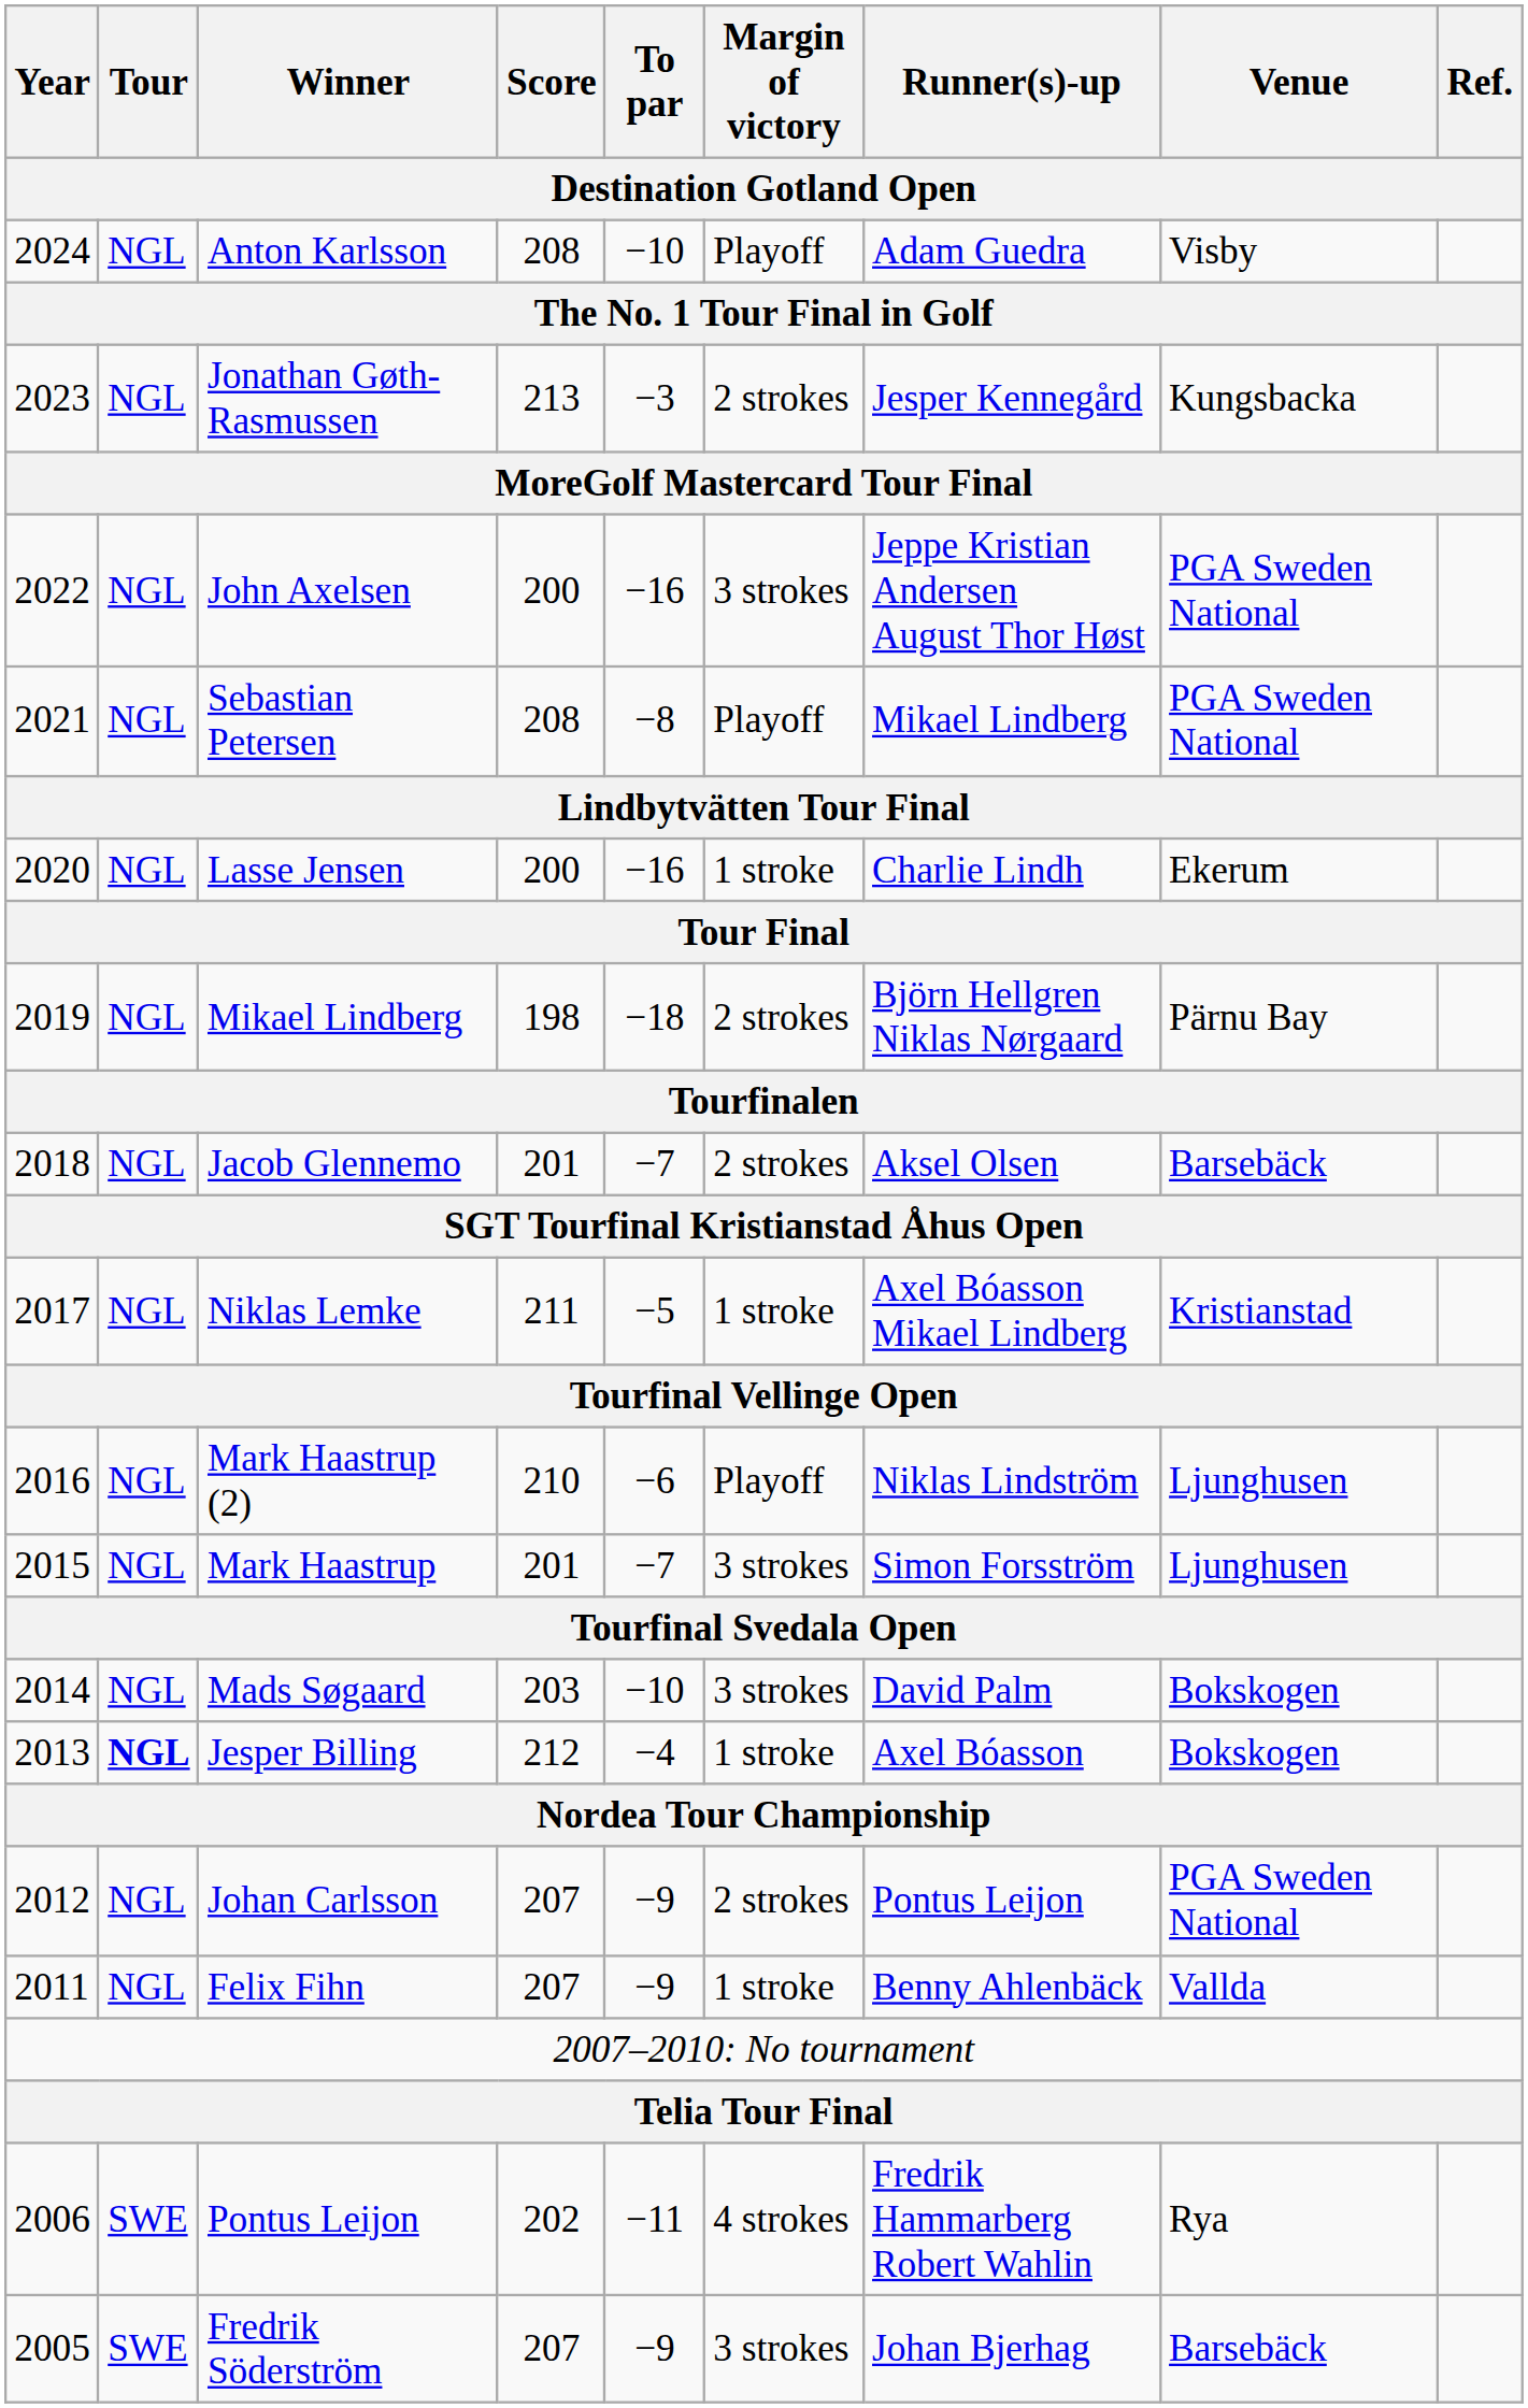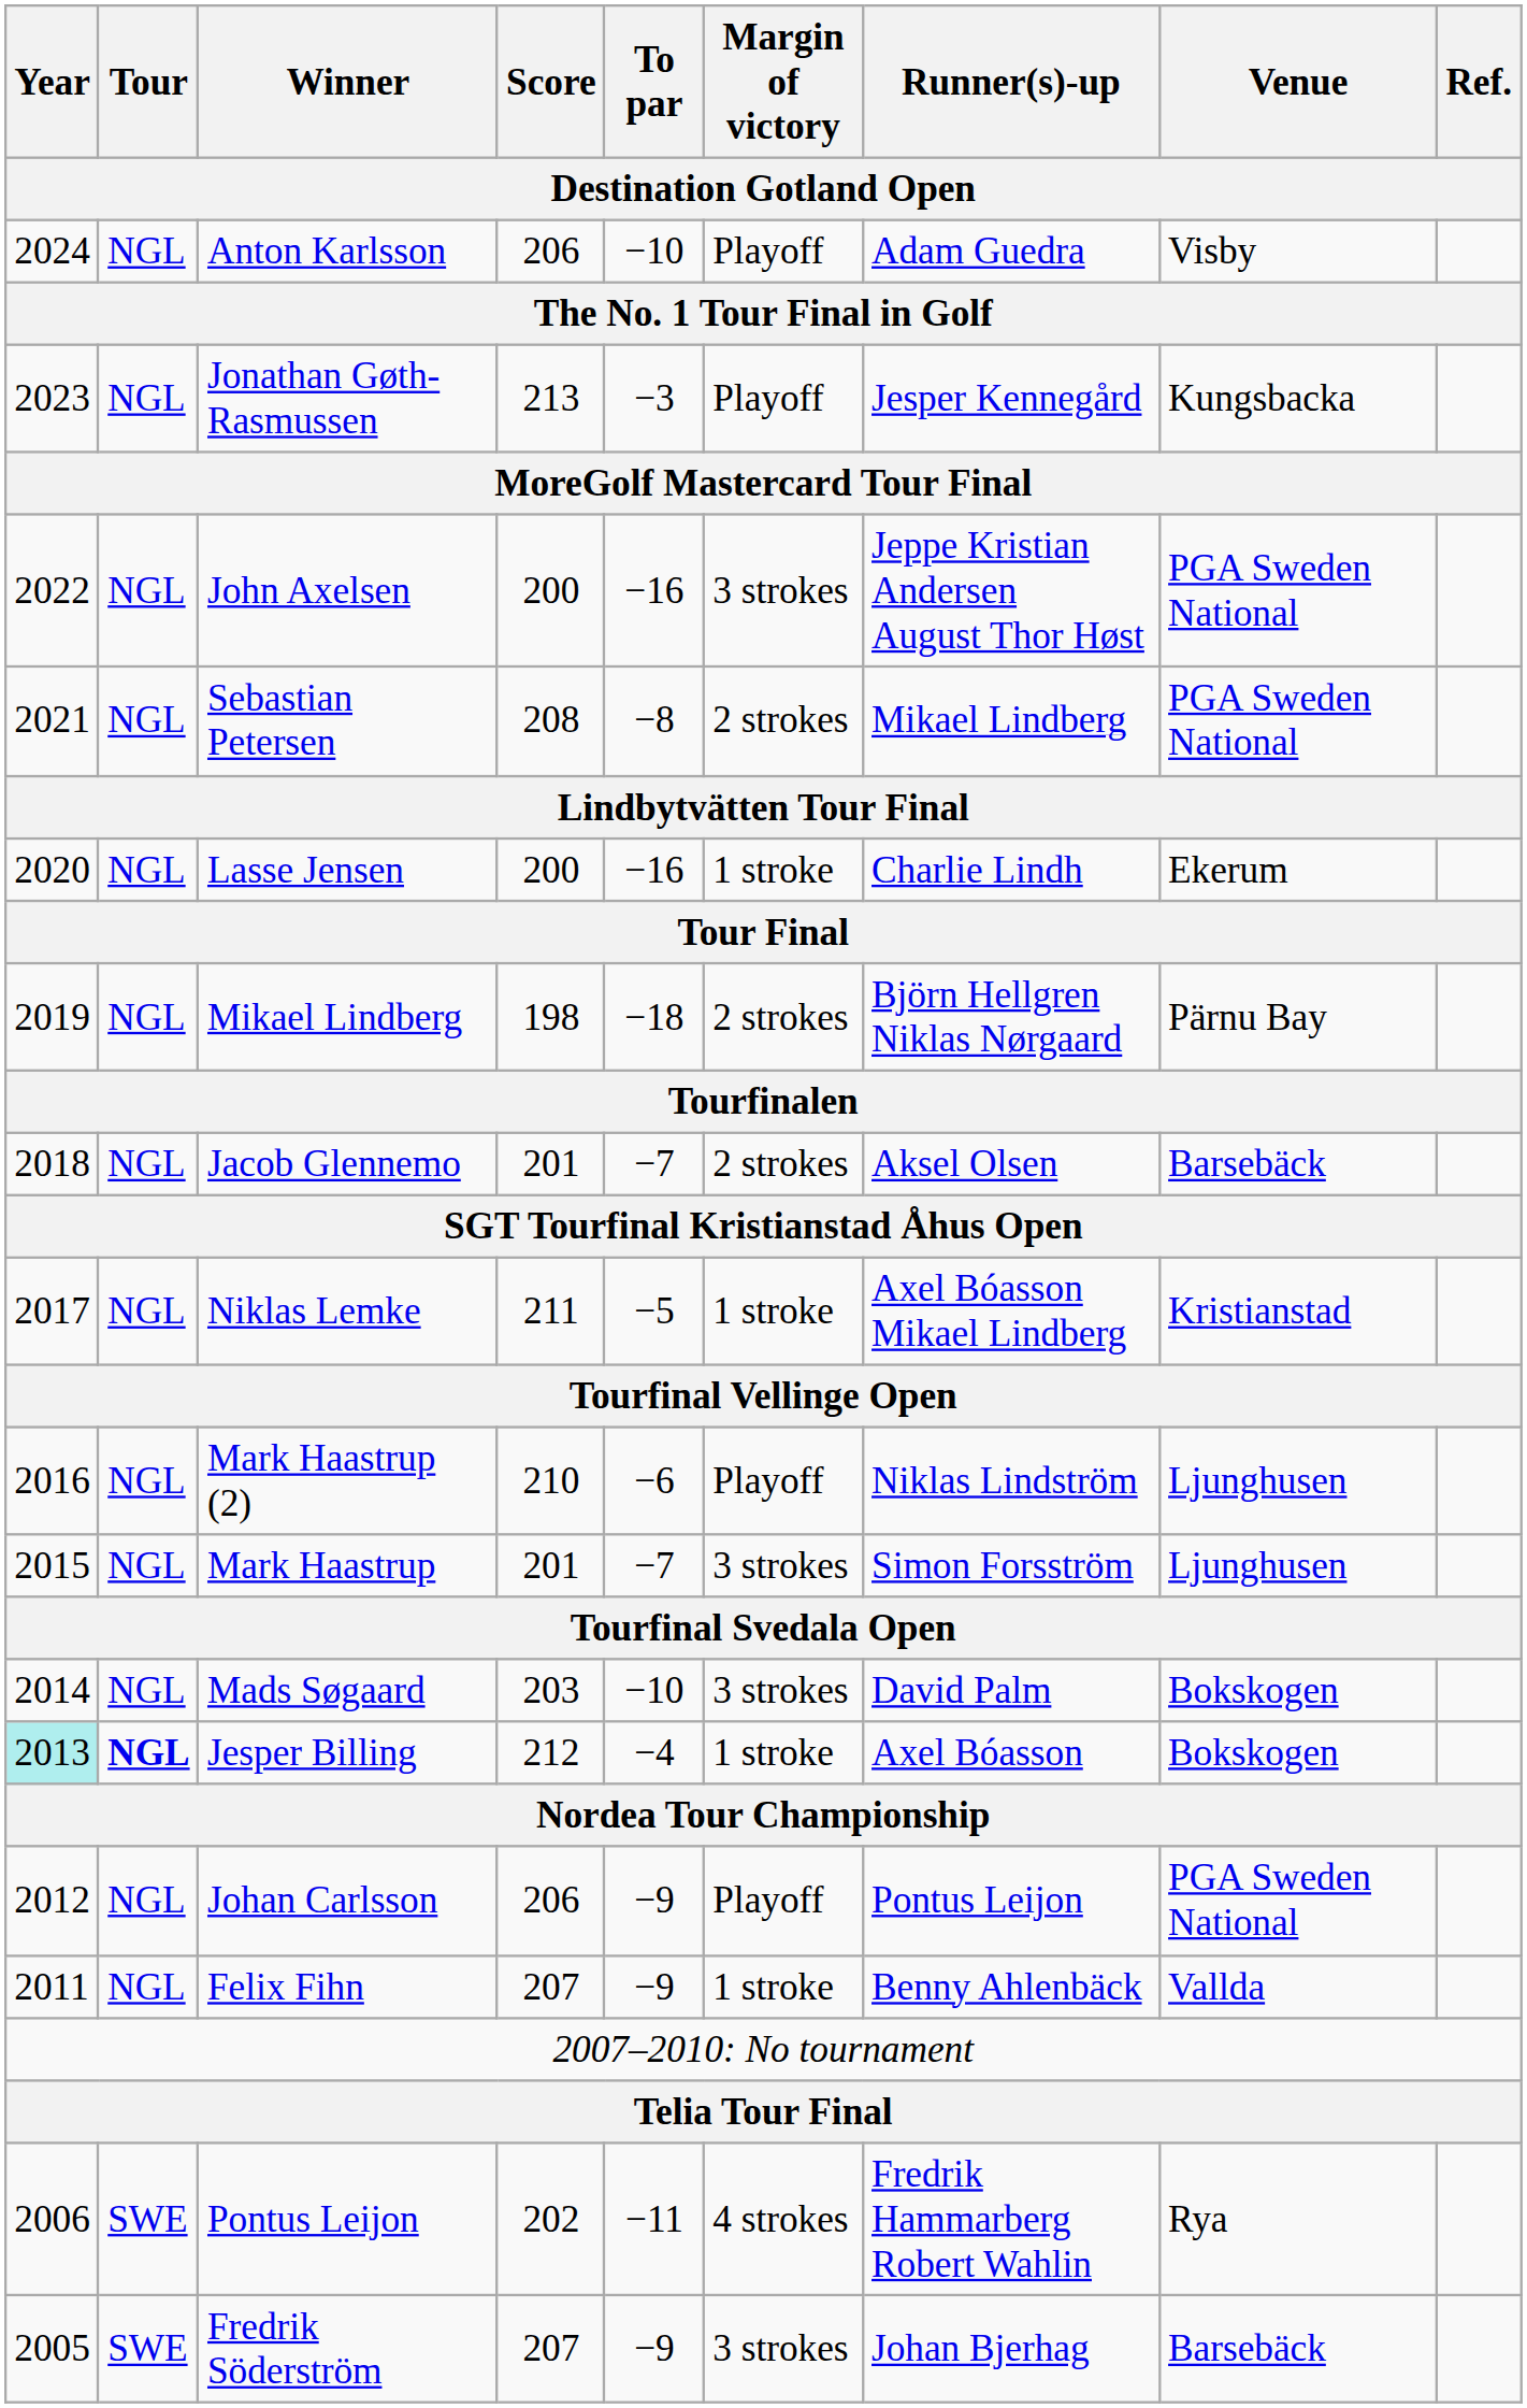Anton Karlsson | Score: 208 -> 206
Jonathan Gøth-Rasmussen | Margin of victory: 2 strokes -> Playoff
Sebastian Petersen | Margin of victory: Playoff -> 2 strokes
Jesper Billing | Year: no background -> paleturquoise background
Johan Carlsson | Score: 207 -> 206
Johan Carlsson | Margin of victory: 2 strokes -> Playoff
